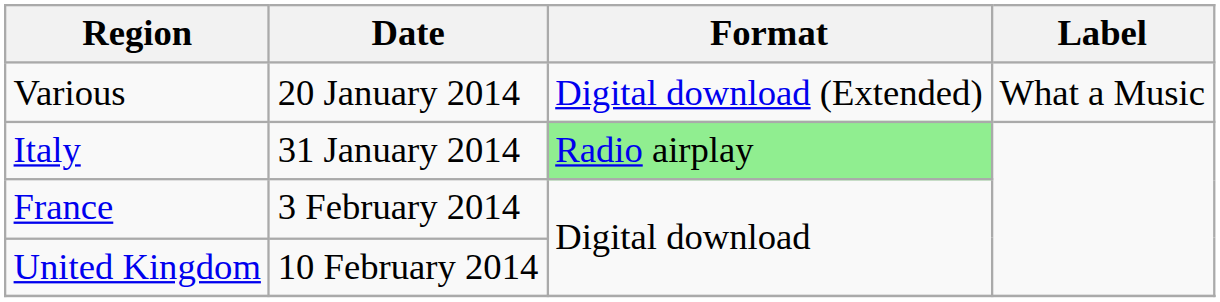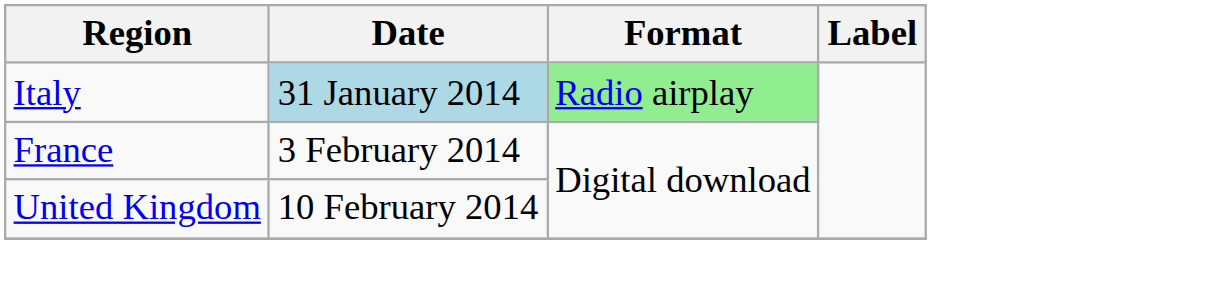- row: Various | 20 January 2014 | Digital download (Extended) | What a Music
Italy | Date: no background -> lightblue background
